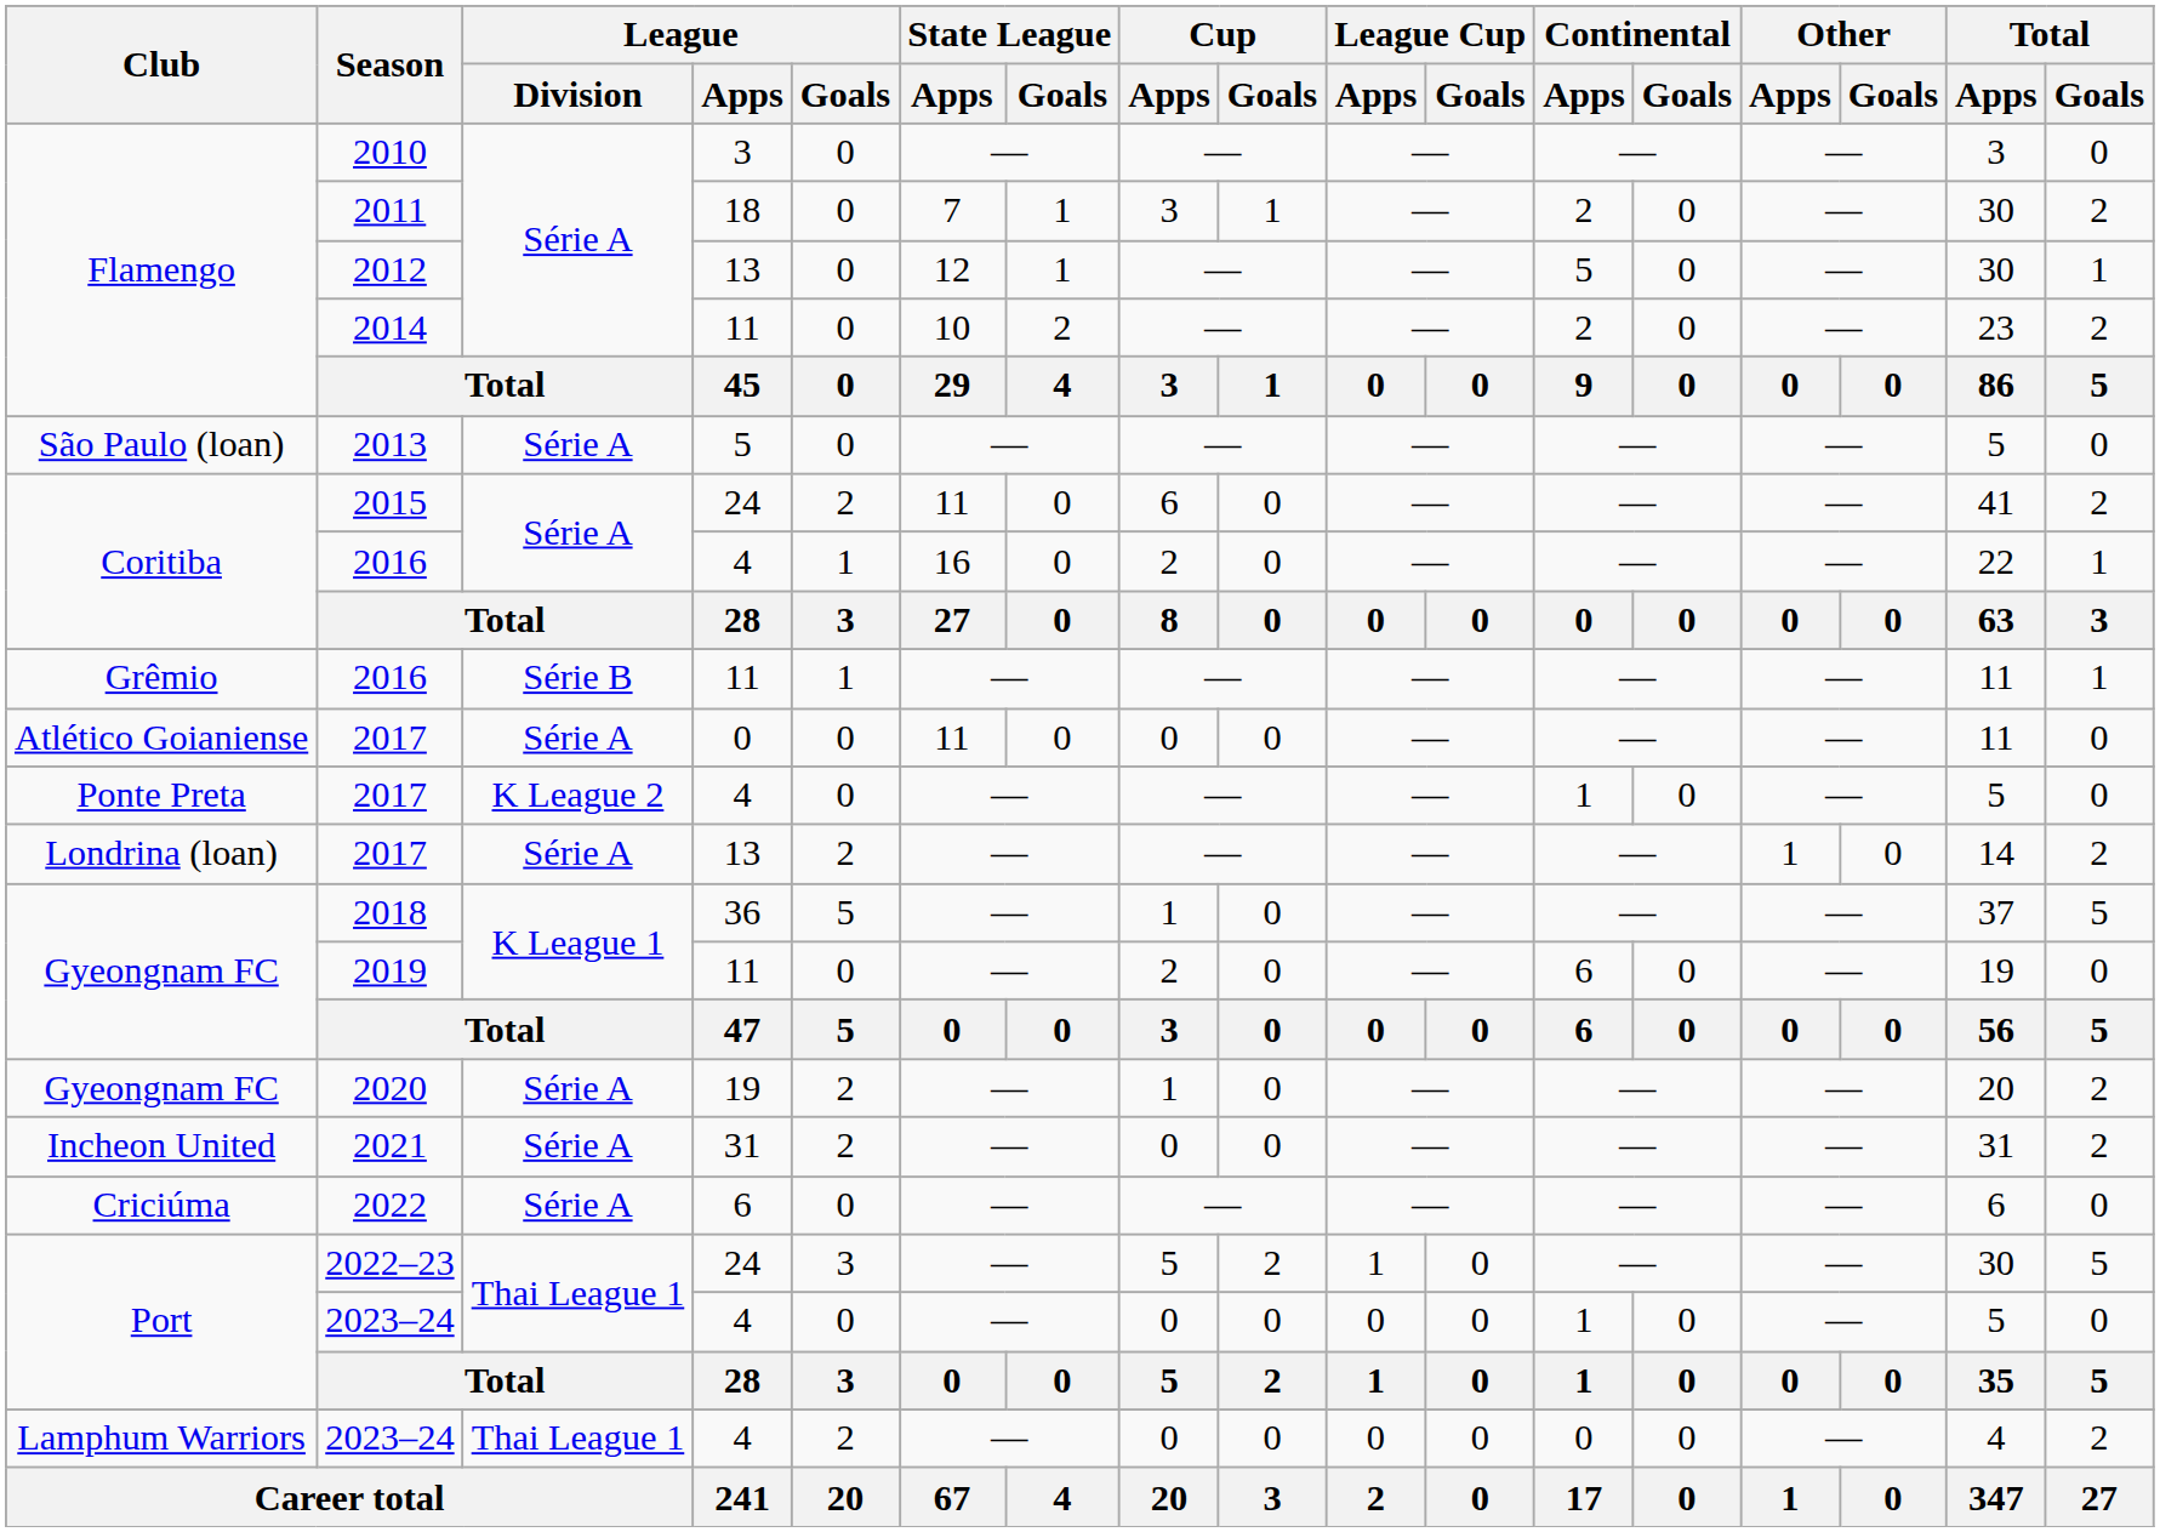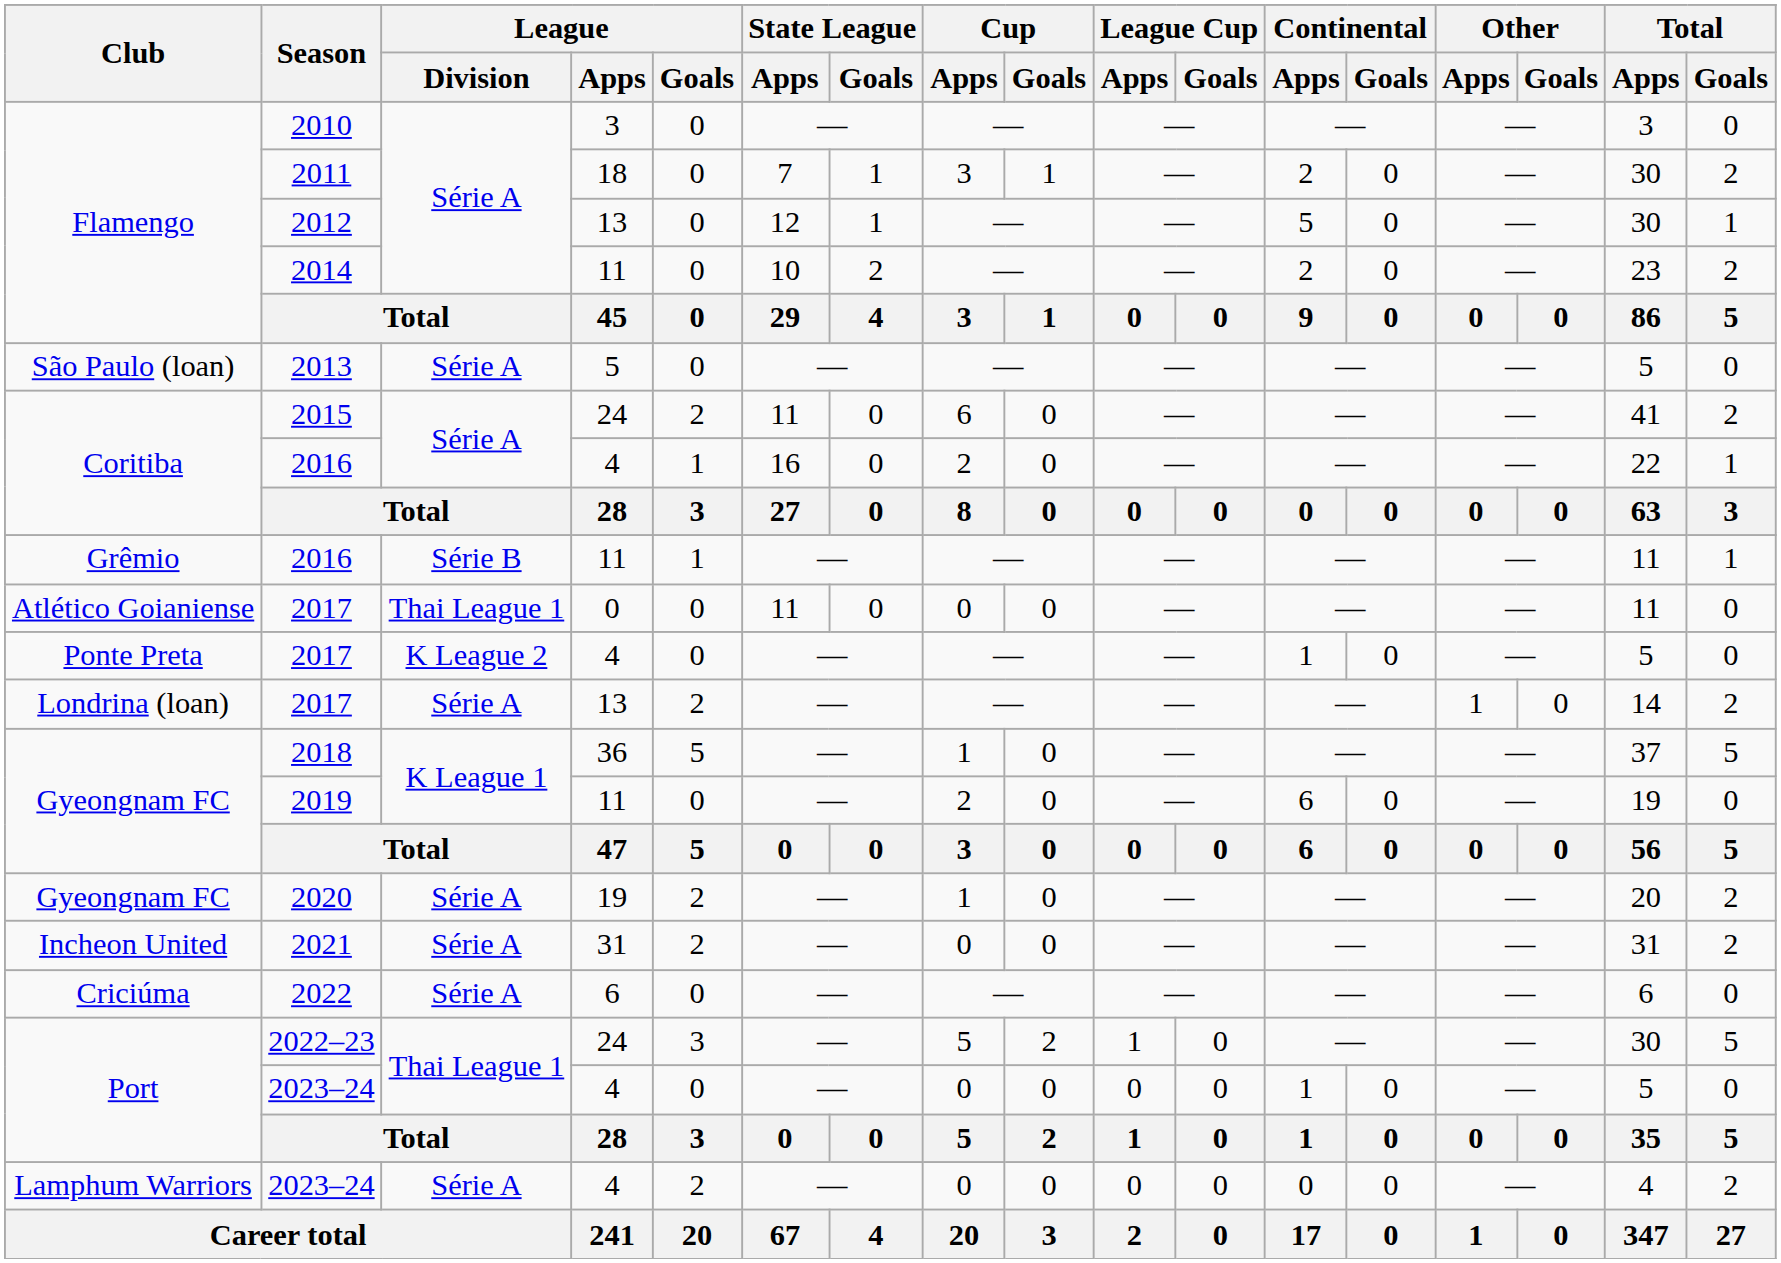Atlético Goianiense / 2017 | League / Division: Série A -> Thai League 1
Lamphum Warriors / 2023–24 | League / Division: Thai League 1 -> Série A
